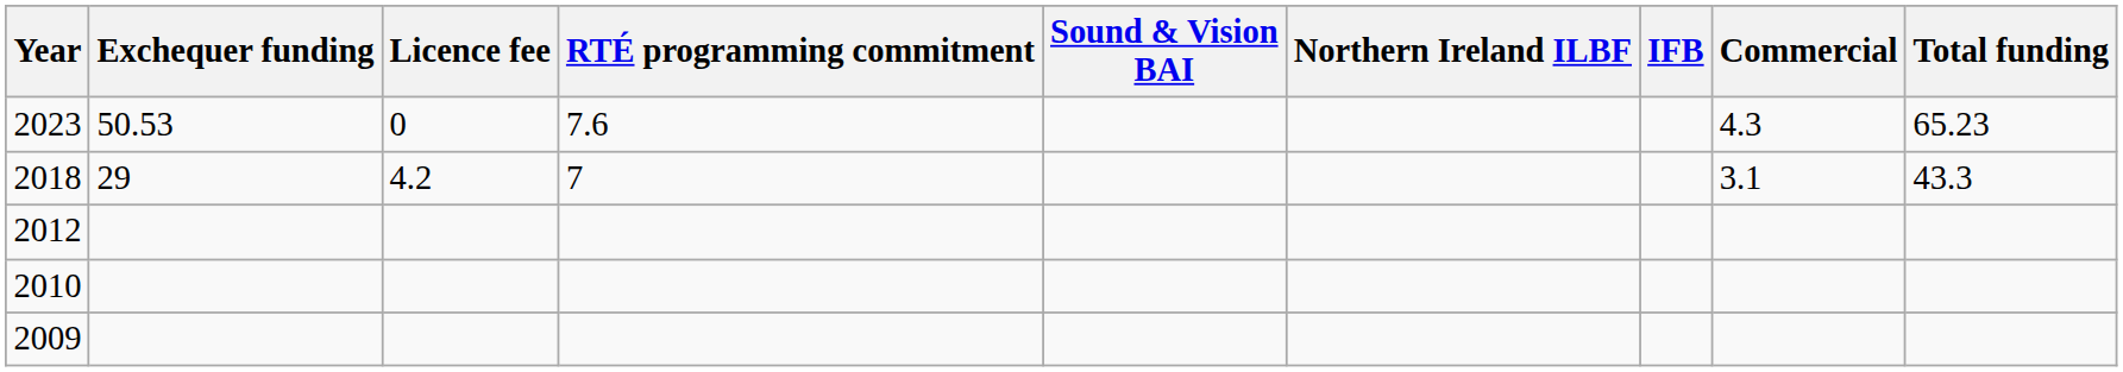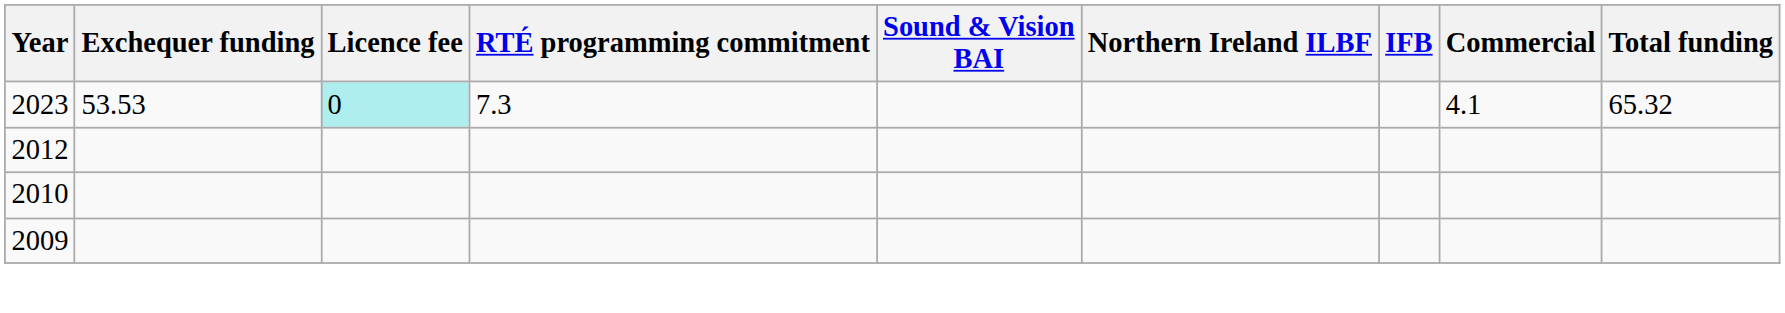2023 | Exchequer funding: 50.53 -> 53.53
2023 | Licence fee: no background -> paleturquoise background
2023 | RTÉ programming commitment: 7.6 -> 7.3
2023 | Commercial: 4.3 -> 4.1
2023 | Total funding: 65.23 -> 65.32
- row: 2018 | 29 | 4.2 | 7 | 3.1 | 43.3
